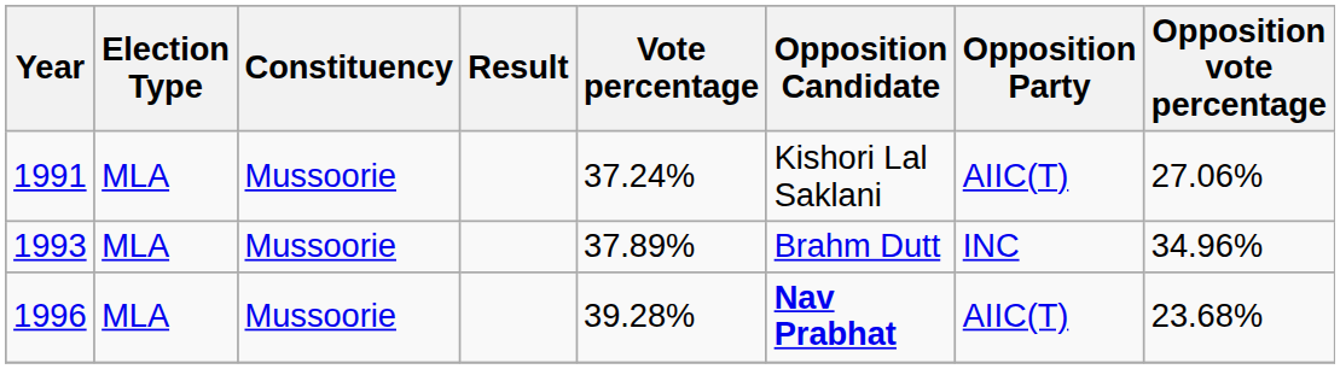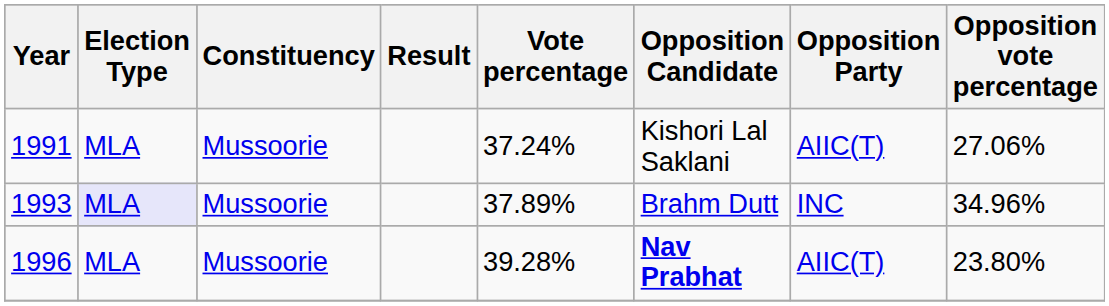1993 | Election Type: no background -> lavender background
1996 | Opposition vote percentage: 23.68% -> 23.80%
